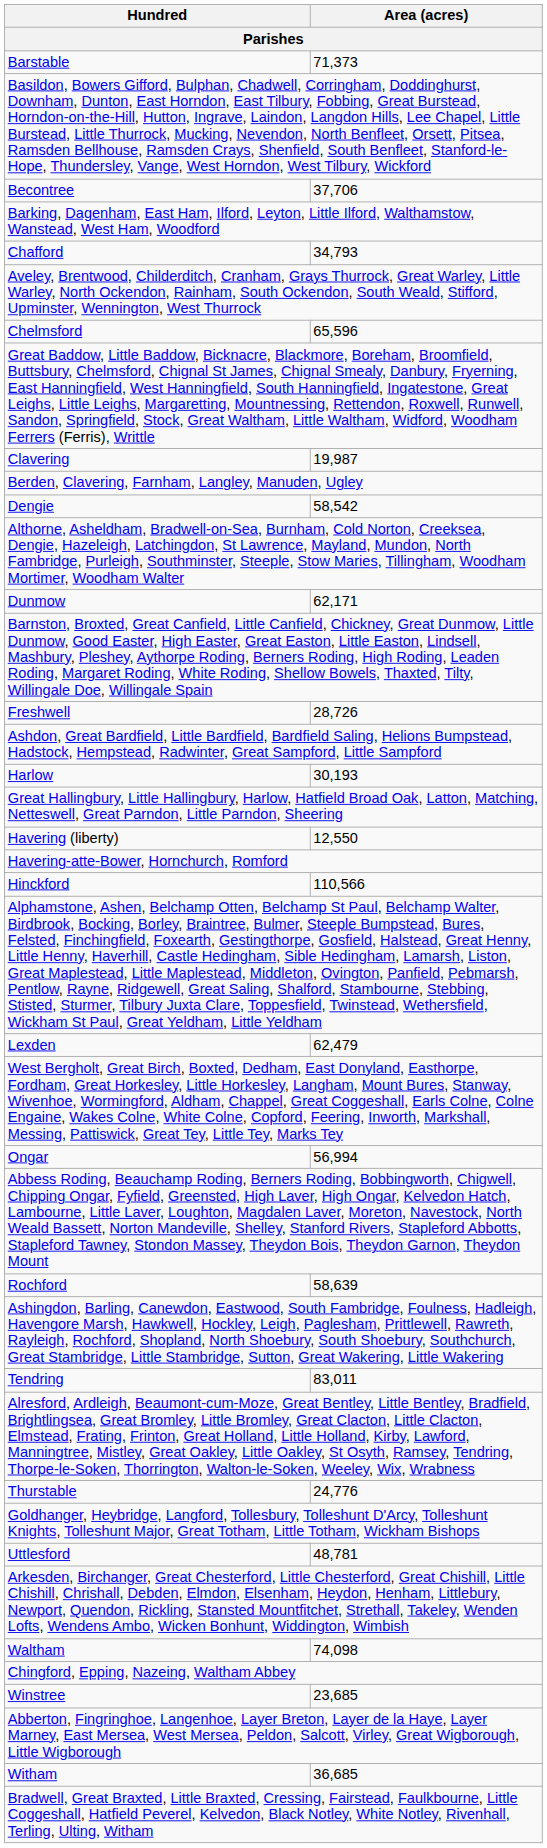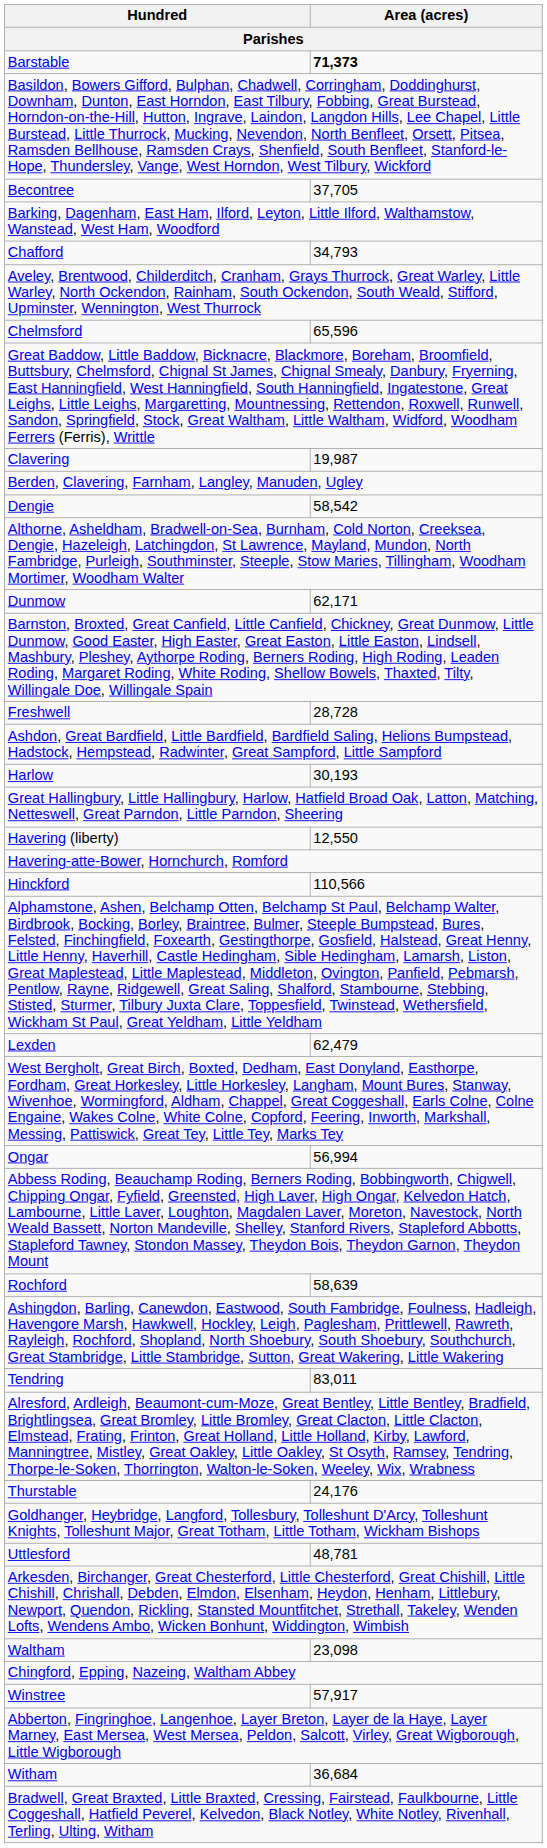Barstable | Area (acres): normal -> bold
Becontree | Area (acres): 37,706 -> 37,705
Freshwell | Area (acres): 28,726 -> 28,728
Thurstable | Area (acres): 24,776 -> 24,176
Waltham | Area (acres): 74,098 -> 23,098
Winstree | Area (acres): 23,685 -> 57,917
Witham | Area (acres): 36,685 -> 36,684
